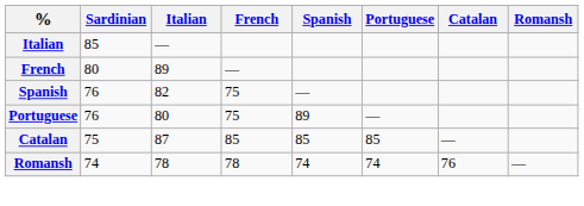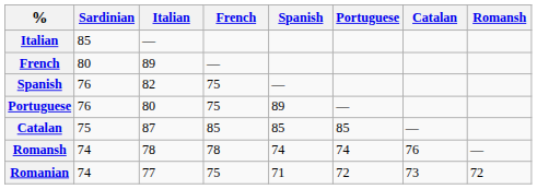+ row: Romanian | 74 | 77 | 75 | 71 | 72 | 73 | 72
